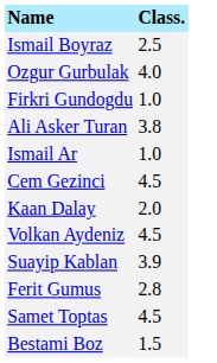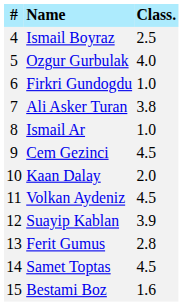+ column: # | 4 | 5 | 6 | 7 | 8 | 9 | 10 | 11 | 12 | 13 | 14 | 15
Bestami Boz | Class.: 1.5 -> 1.6
